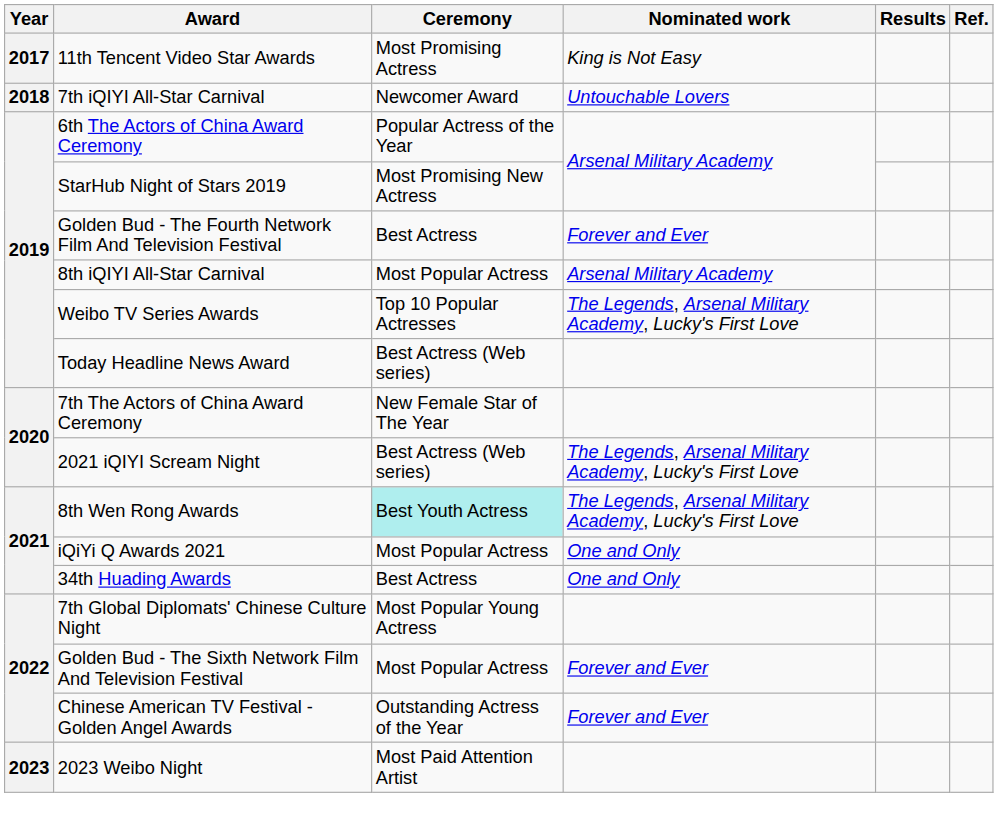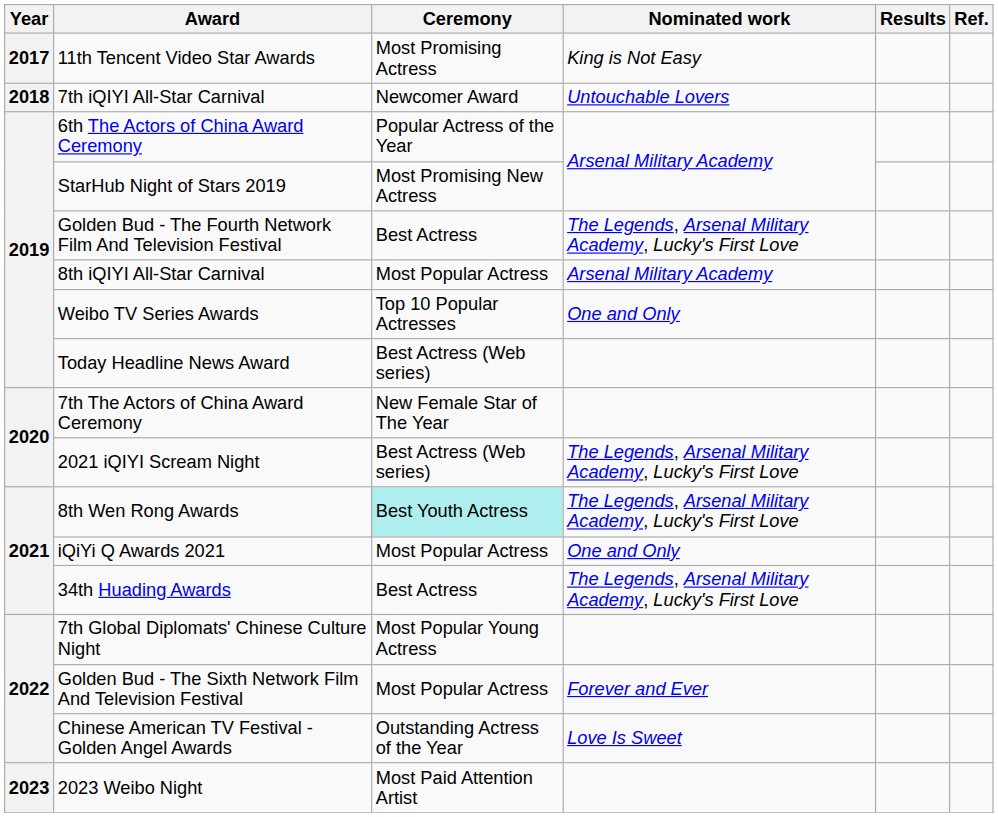Golden Bud - The Fourth Network Film And Television Festival | Nominated work: Forever and Ever -> The Legends, Arsenal Military Academy, Lucky's First Love
Weibo TV Series Awards | Nominated work: The Legends, Arsenal Military Academy, Lucky's First Love -> One and Only
34th Huading Awards | Nominated work: One and Only -> The Legends, Arsenal Military Academy, Lucky's First Love
Chinese American TV Festival - Golden Angel Awards | Nominated work: Forever and Ever -> Love Is Sweet
